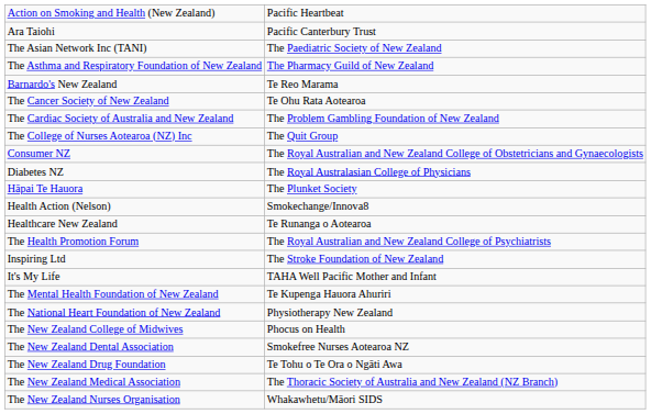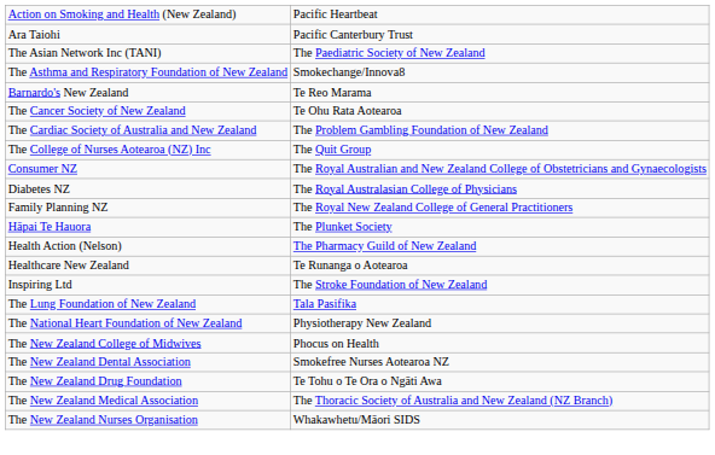The Asthma and Respiratory Foundation of New Zealand | column 2: The Pharmacy Guild of New Zealand -> Smokechange/Innova8
+ row: Family Planning NZ | The Royal New Zealand College of General Practitioners
Health Action (Nelson) | column 2: Smokechange/Innova8 -> The Pharmacy Guild of New Zealand
- row: The Health Promotion Forum | The Royal Australian and New Zealand College of Psychiatrists
- row: It's My Life | TAHA Well Pacific Mother and Infant
+ row: The Lung Foundation of New Zealand | Tala Pasifika
- row: The Mental Health Foundation of New Zealand | Te Kupenga Hauora Ahuriri
